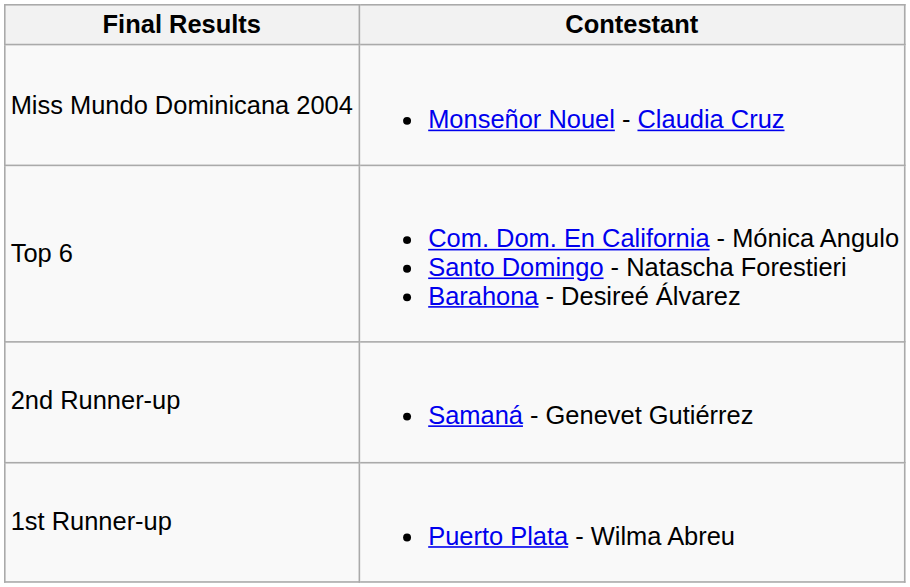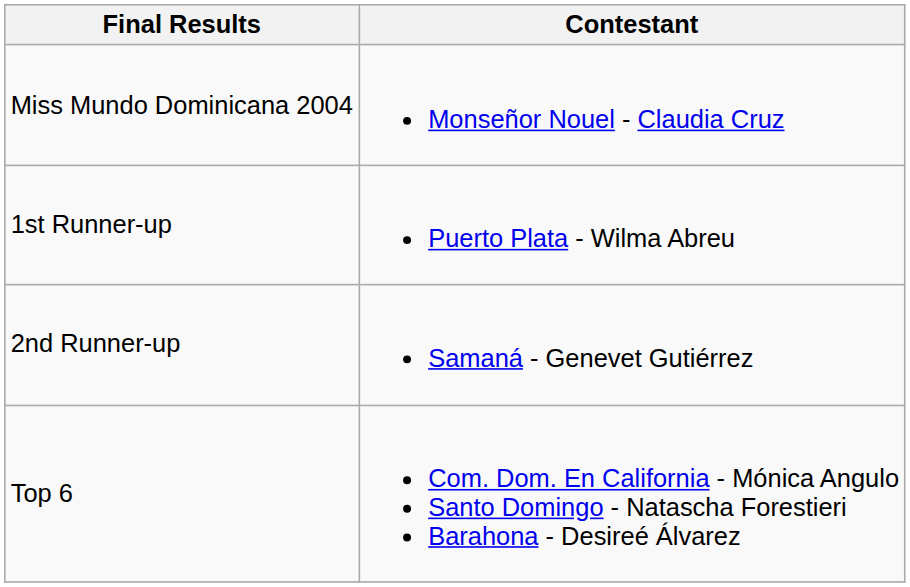rows swapped: 1st Runner-up <-> Top 6
